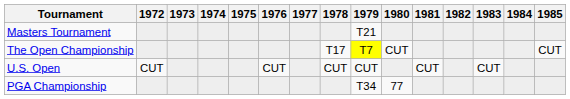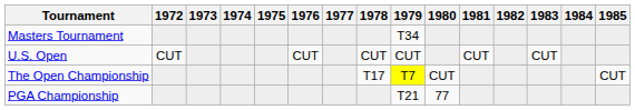Masters Tournament | 1979: T21 -> T34
rows swapped: U.S. Open <-> The Open Championship
PGA Championship | 1979: T34 -> T21
